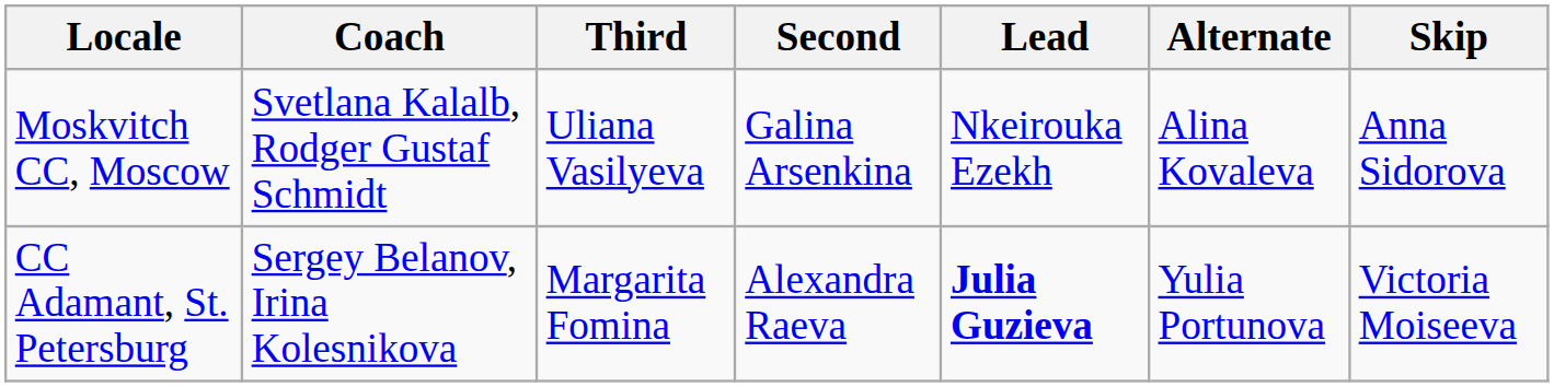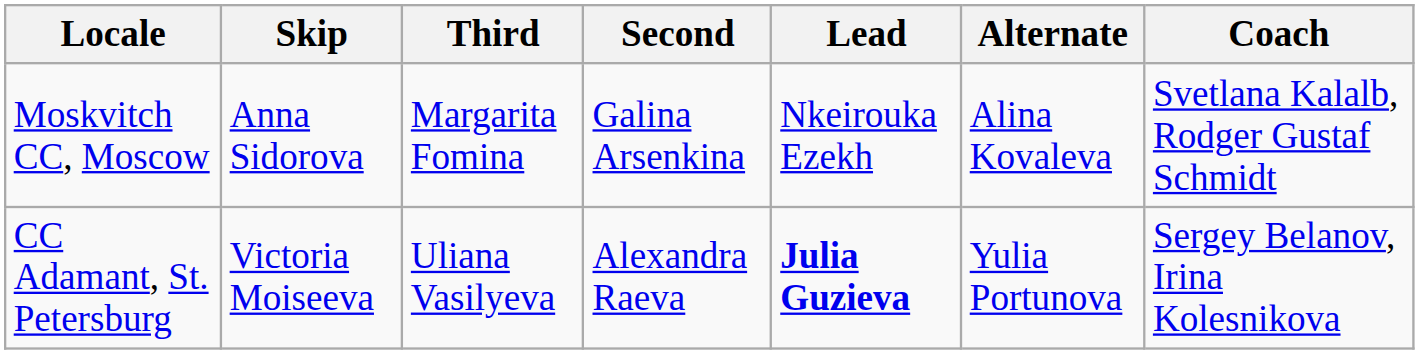columns swapped: Skip <-> Coach
Moskvitch CC, Moscow | Third: Uliana Vasilyeva -> Margarita Fomina
CC Adamant, St. Petersburg | Third: Margarita Fomina -> Uliana Vasilyeva
